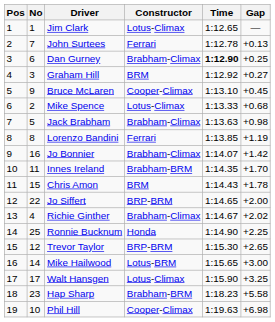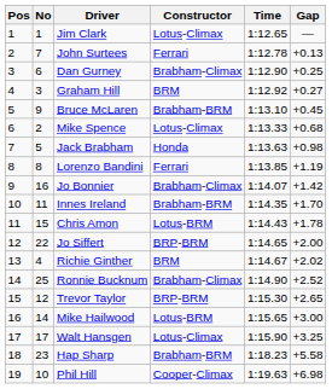Dan Gurney | Time: bold -> normal
Bruce McLaren | Constructor: Cooper-Climax -> Brabham-BRM
Jack Brabham | Constructor: Brabham-Climax -> Honda
Chris Amon | Constructor: BRM -> Lotus-BRM
Richie Ginther | Constructor: Brabham-Climax -> BRM
Ronnie Bucknum | Constructor: Honda -> Brabham-Climax
Ronnie Bucknum | Gap: +2.25 -> +2.52
